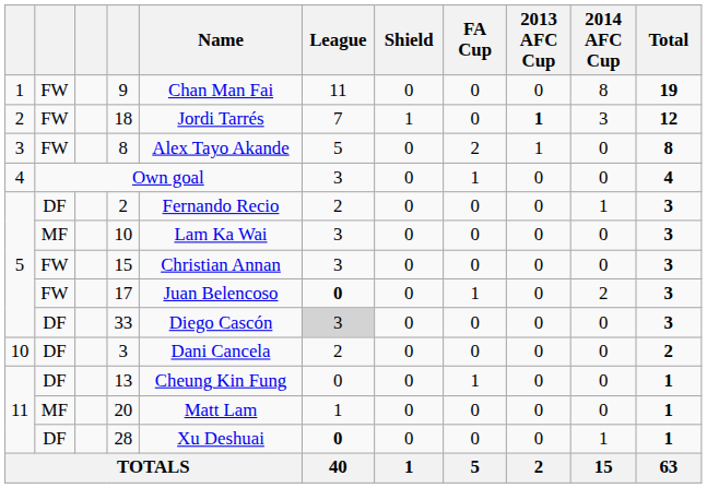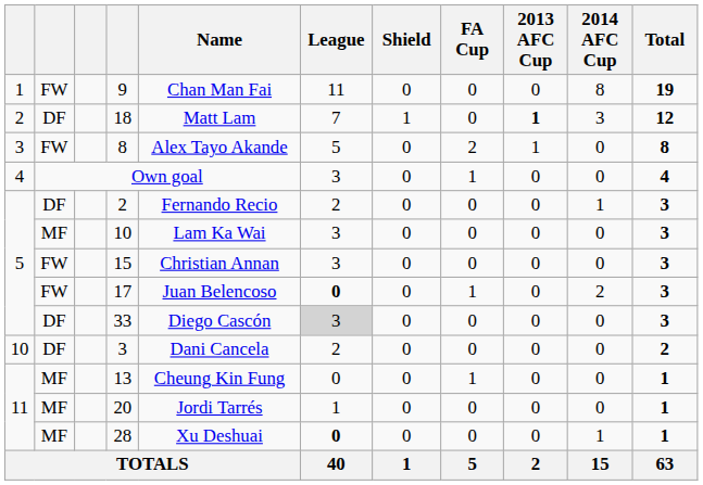18 | column 2: FW -> DF
18 | Name: Jordi Tarrés -> Matt Lam
13 | column 2: DF -> MF
20 | Name: Matt Lam -> Jordi Tarrés
28 | column 2: DF -> MF
